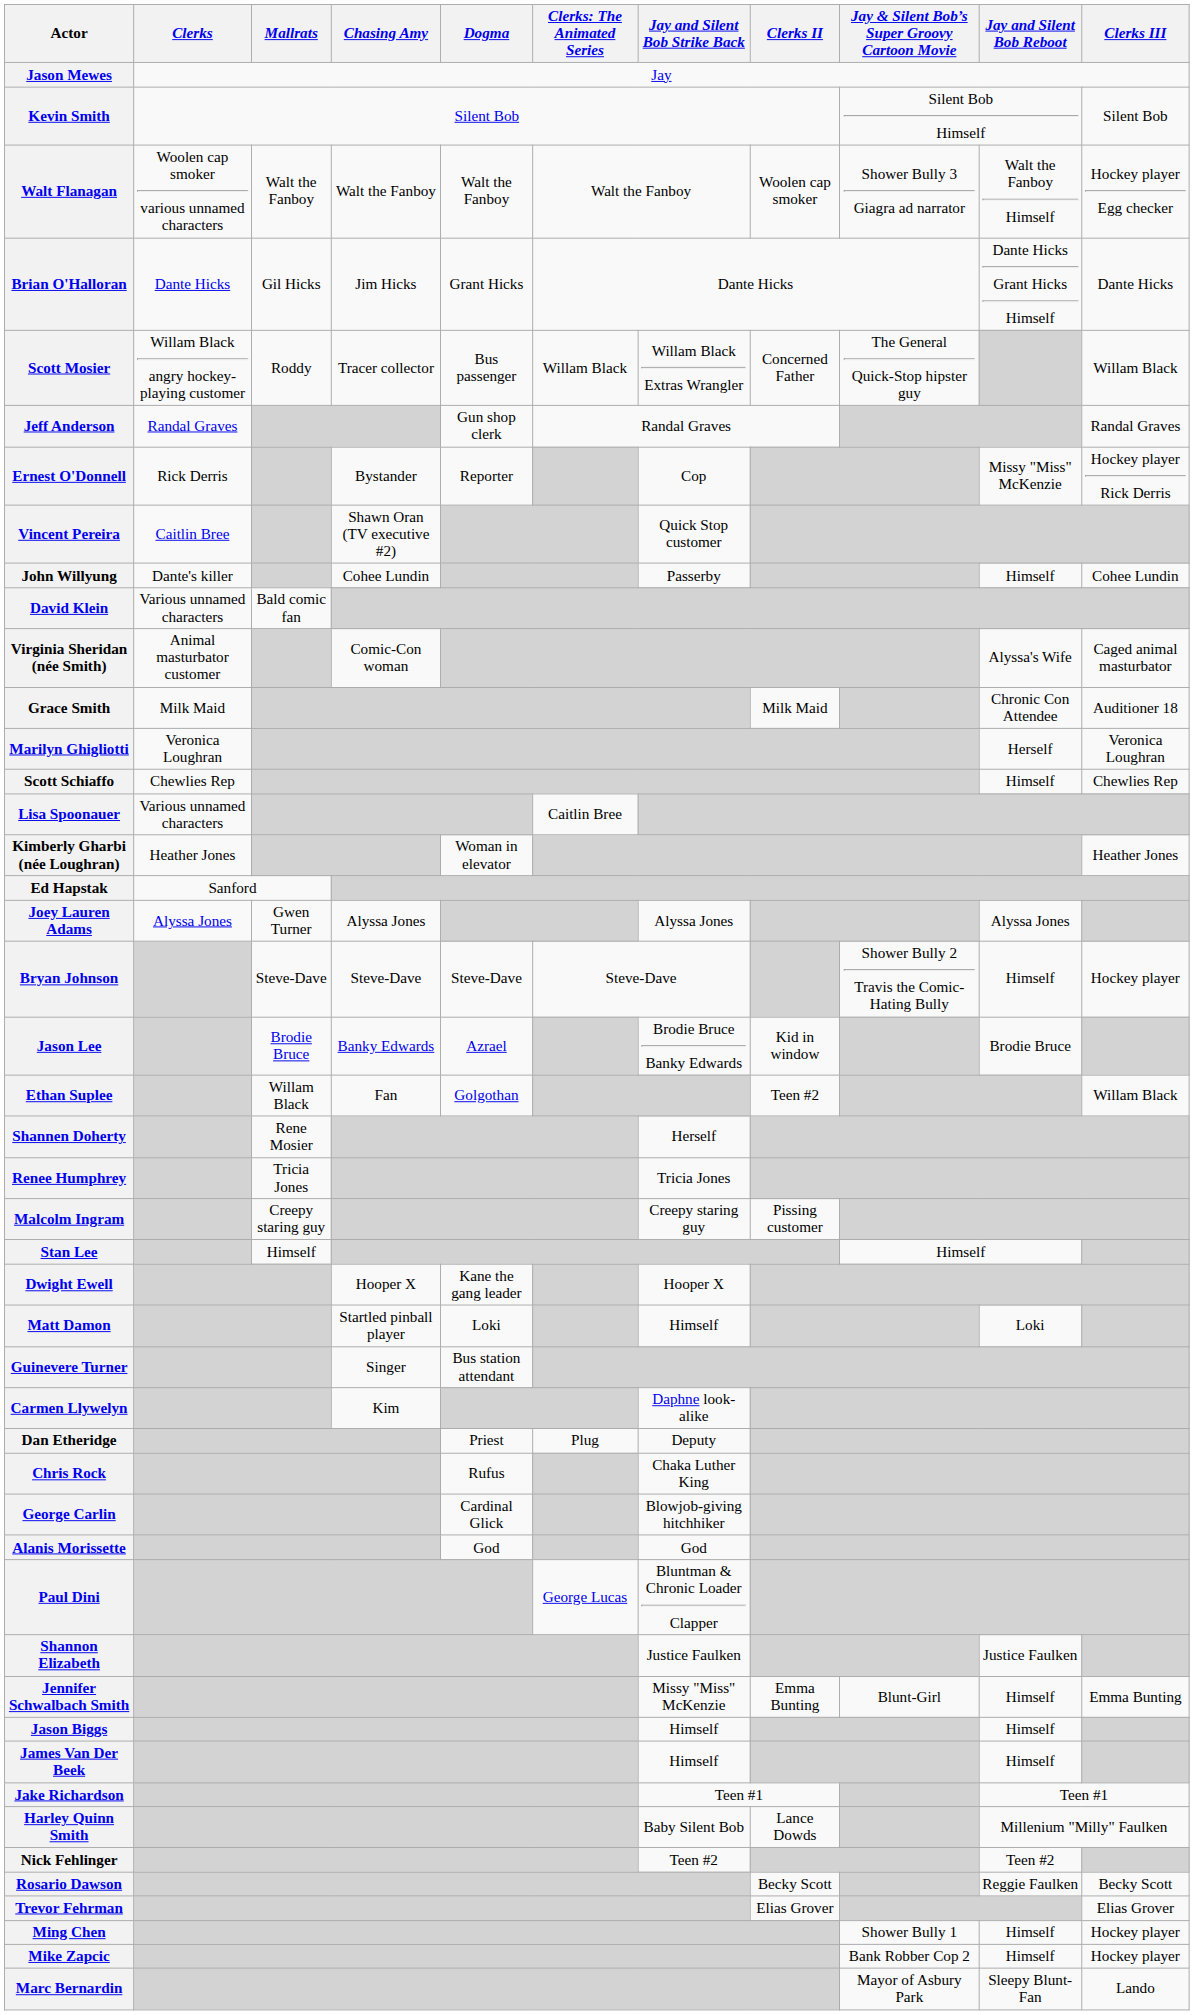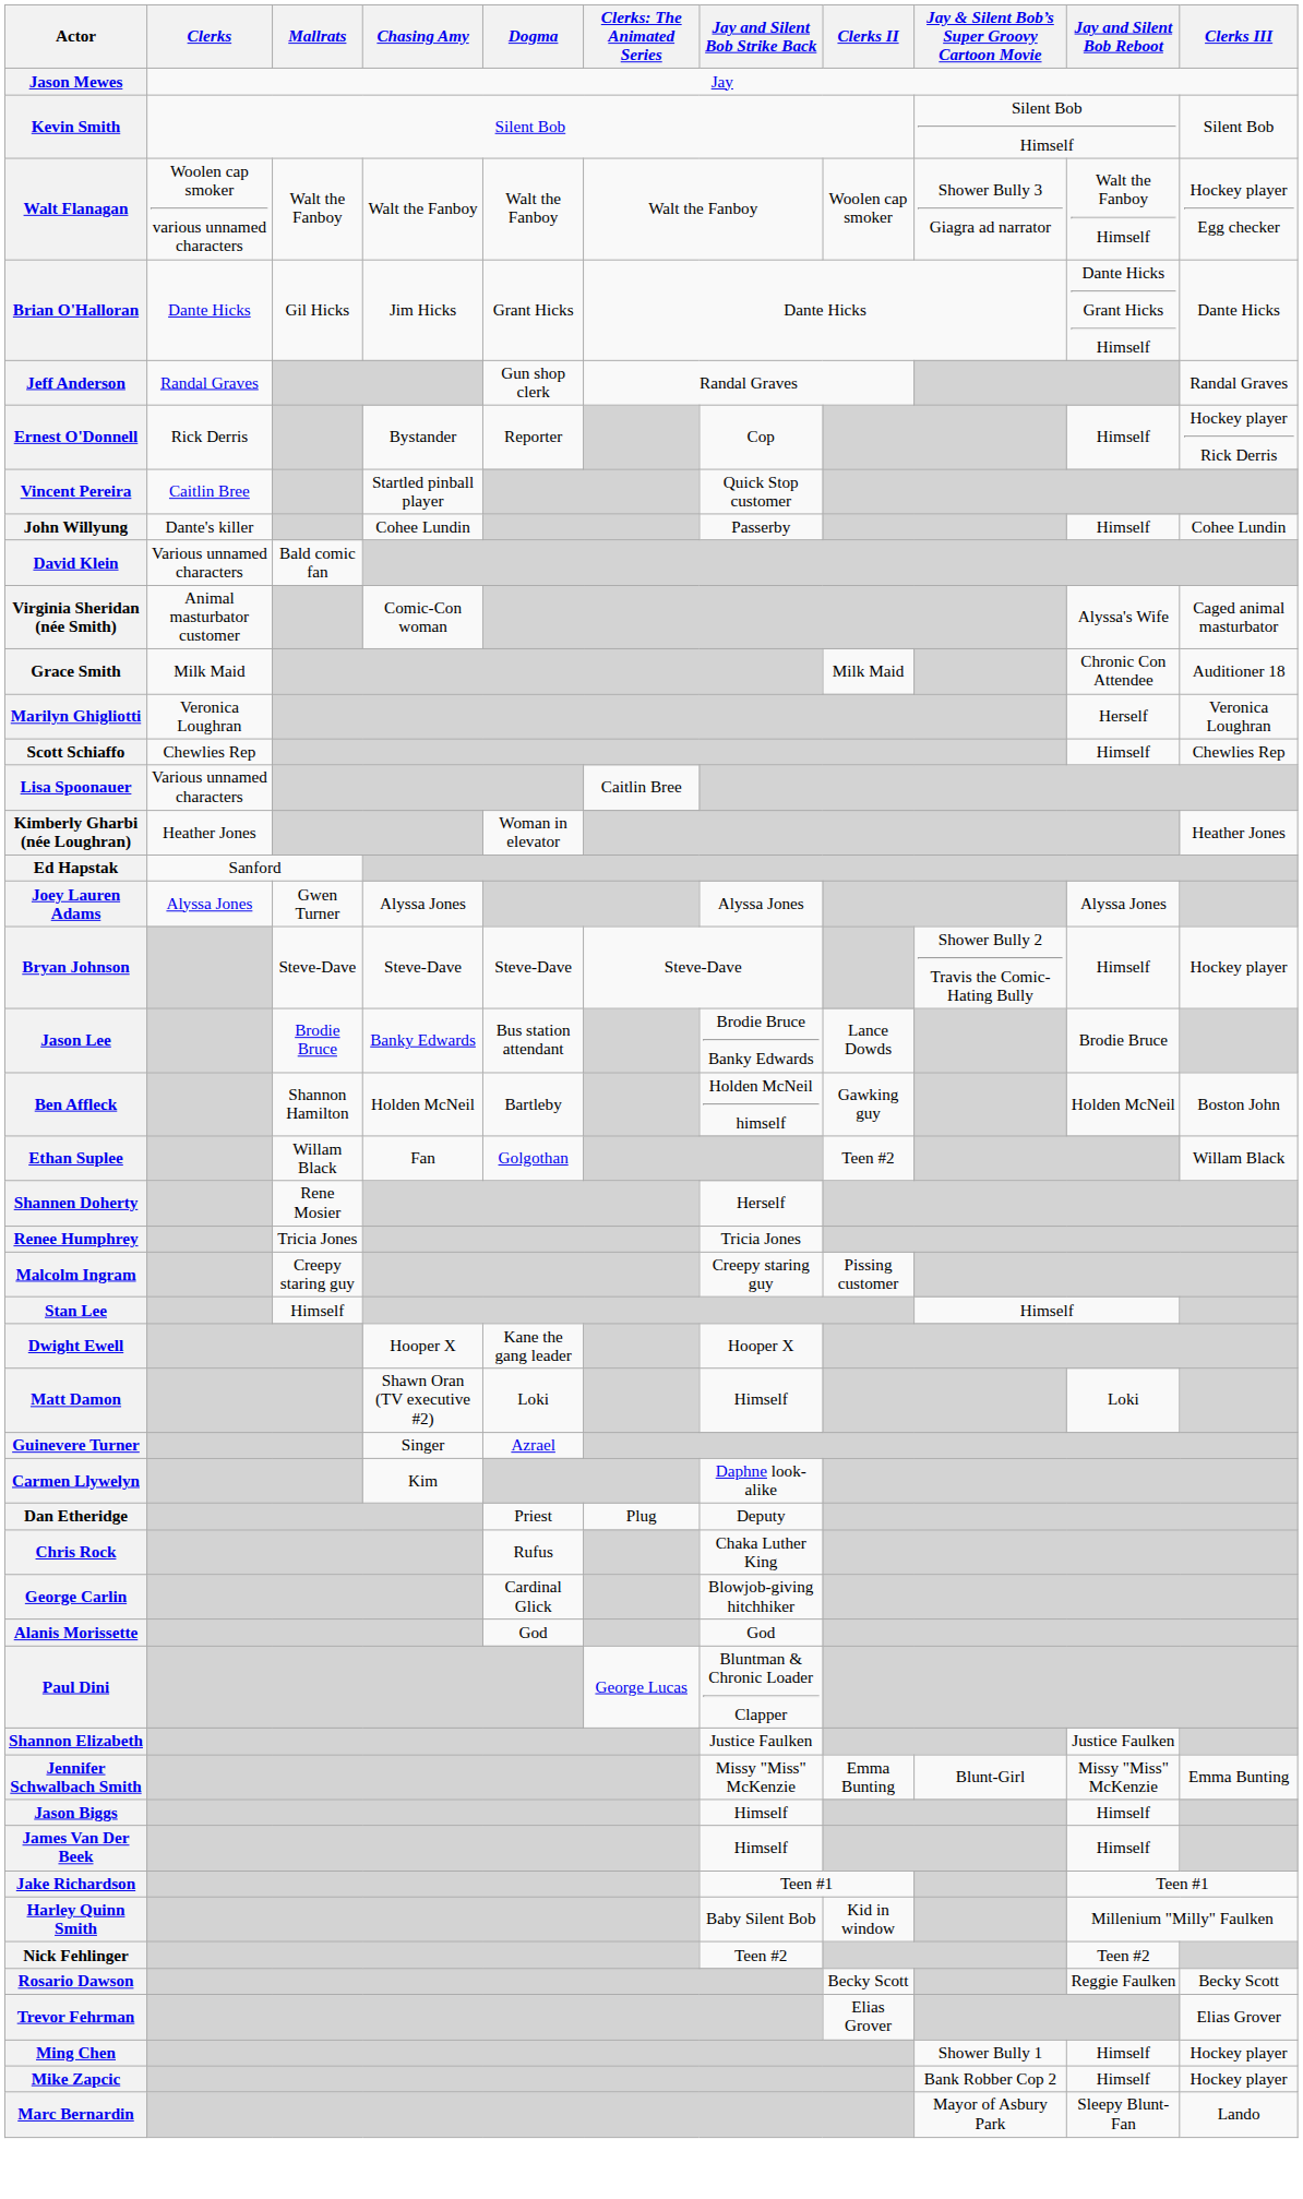- row: Scott Mosier | Willam Black angry hockey-playing customer | Roddy | Tracer collector | Bus passenger | Willam Black | Willam Black Extras Wrangler | Concerned Father | The General Quick-Stop hipster guy | Willam Black
Ernest O'Donnell | Jay and Silent Bob Reboot: Missy "Miss" McKenzie -> Himself
Vincent Pereira | Chasing Amy: Shawn Oran (TV executive #2) -> Startled pinball player
Jason Lee | Dogma: Azrael -> Bus station attendant
Jason Lee | Clerks II: Kid in window -> Lance Dowds
+ row: Ben Affleck | Shannon Hamilton | Holden McNeil | Bartleby | Holden McNeil himself | Gawking guy | Holden McNeil | Boston John
Matt Damon | Chasing Amy: Startled pinball player -> Shawn Oran (TV executive #2)
Guinevere Turner | Dogma: Bus station attendant -> Azrael
Jennifer Schwalbach Smith | Jay and Silent Bob Reboot: Himself -> Missy "Miss" McKenzie
Harley Quinn Smith | Clerks II: Lance Dowds -> Kid in window
